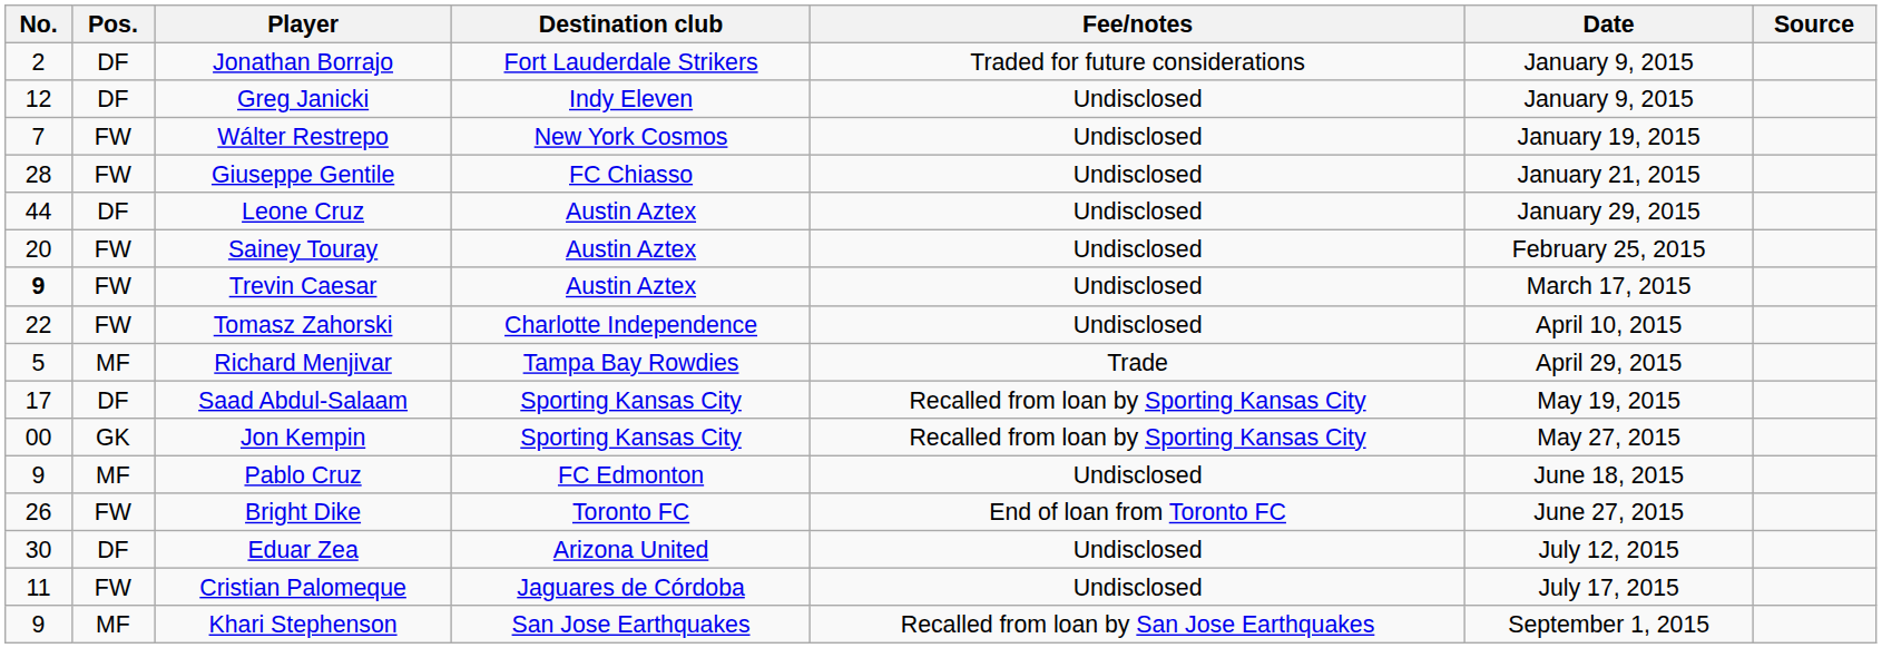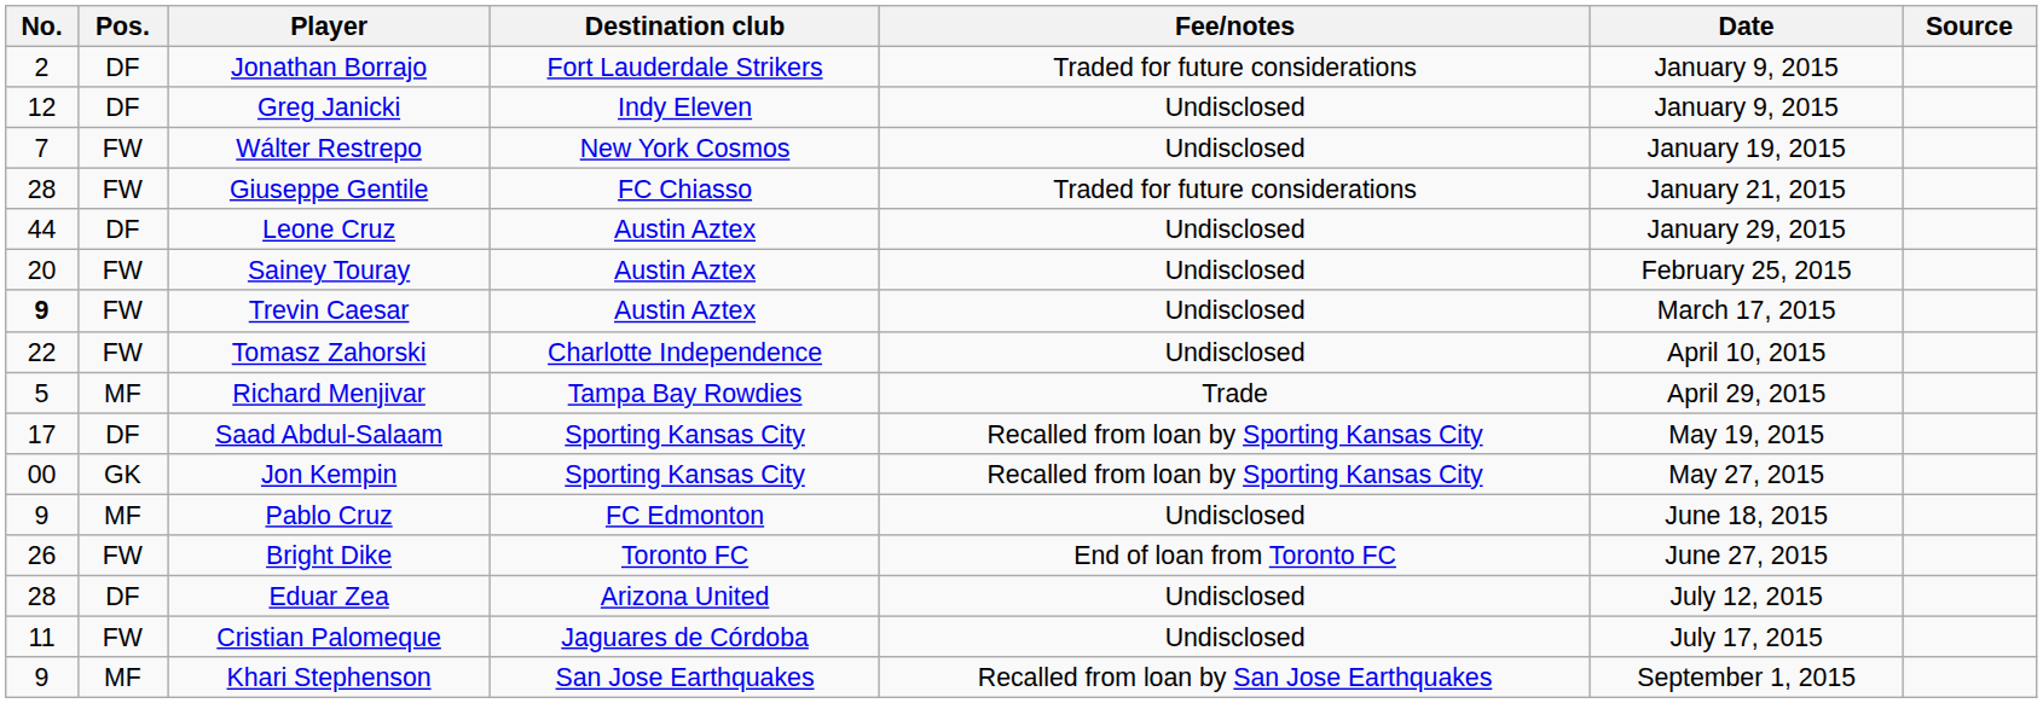Giuseppe Gentile | Fee/notes: Undisclosed -> Traded for future considerations
Eduar Zea | No.: 30 -> 28
